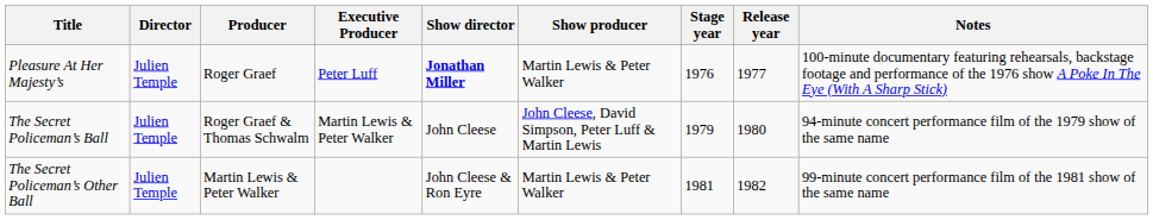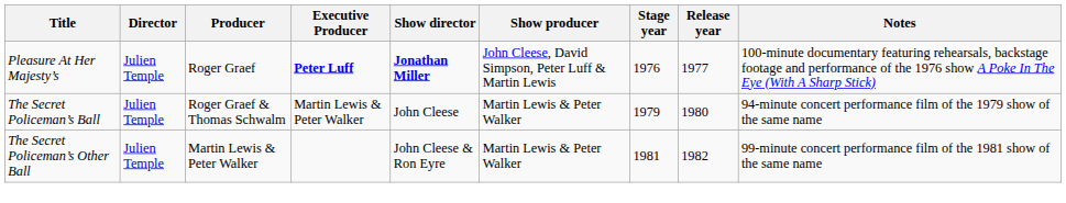Pleasure At Her Majesty’s | Executive Producer: normal -> bold
Pleasure At Her Majesty’s | Show producer: Martin Lewis & Peter Walker -> John Cleese, David Simpson, Peter Luff & Martin Lewis
The Secret Policeman’s Ball | Show producer: John Cleese, David Simpson, Peter Luff & Martin Lewis -> Martin Lewis & Peter Walker
